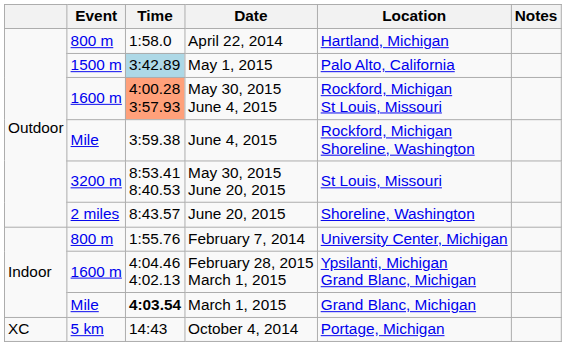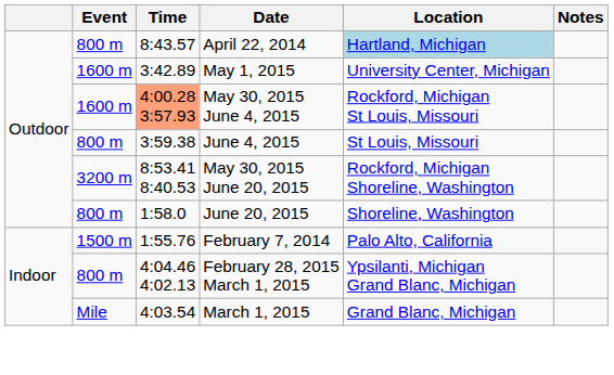April 22, 2014 | Time: 1:58.0 -> 8:43.57
April 22, 2014 | Location: no background -> lightblue background
May 1, 2015 | Event: 1500 m -> 1600 m
May 1, 2015 | Time: lightblue background -> no background
May 1, 2015 | Location: Palo Alto, California -> University Center, Michigan
June 4, 2015 | Event: Mile -> 800 m
June 4, 2015 | Location: Rockford, Michigan Shoreline, Washington -> St Louis, Missouri
May 30, 2015 June 20, 2015 | Location: St Louis, Missouri -> Rockford, Michigan Shoreline, Washington
June 20, 2015 | Event: 2 miles -> 800 m
June 20, 2015 | Time: 8:43.57 -> 1:58.0
February 7, 2014 | Event: 800 m -> 1500 m
February 7, 2014 | Location: University Center, Michigan -> Palo Alto, California
February 28, 2015 March 1, 2015 | Event: 1600 m -> 800 m
March 1, 2015 | Time: bold -> normal
- row: XC | 5 km | 14:43 | October 4, 2014 | Portage, Michigan
